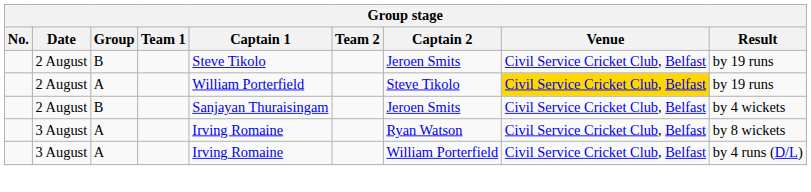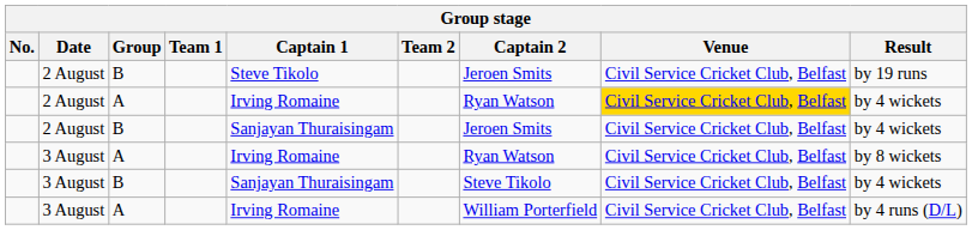2 August / A | Captain 1: William Porterfield -> Irving Romaine
2 August / A | Captain 2: Steve Tikolo -> Ryan Watson
2 August / A | Result: by 19 runs -> by 4 wickets
+ row: 3 August | B | Sanjayan Thuraisingam | Steve Tikolo | Civil Service Cricket Club, Belfast | by 4 wickets
